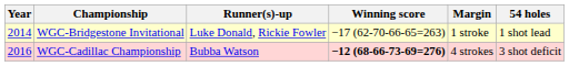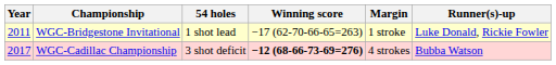columns swapped: 54 holes <-> Runner(s)-up
WGC-Bridgestone Invitational | Year: 2014 -> 2011
WGC-Cadillac Championship | Year: 2016 -> 2017
